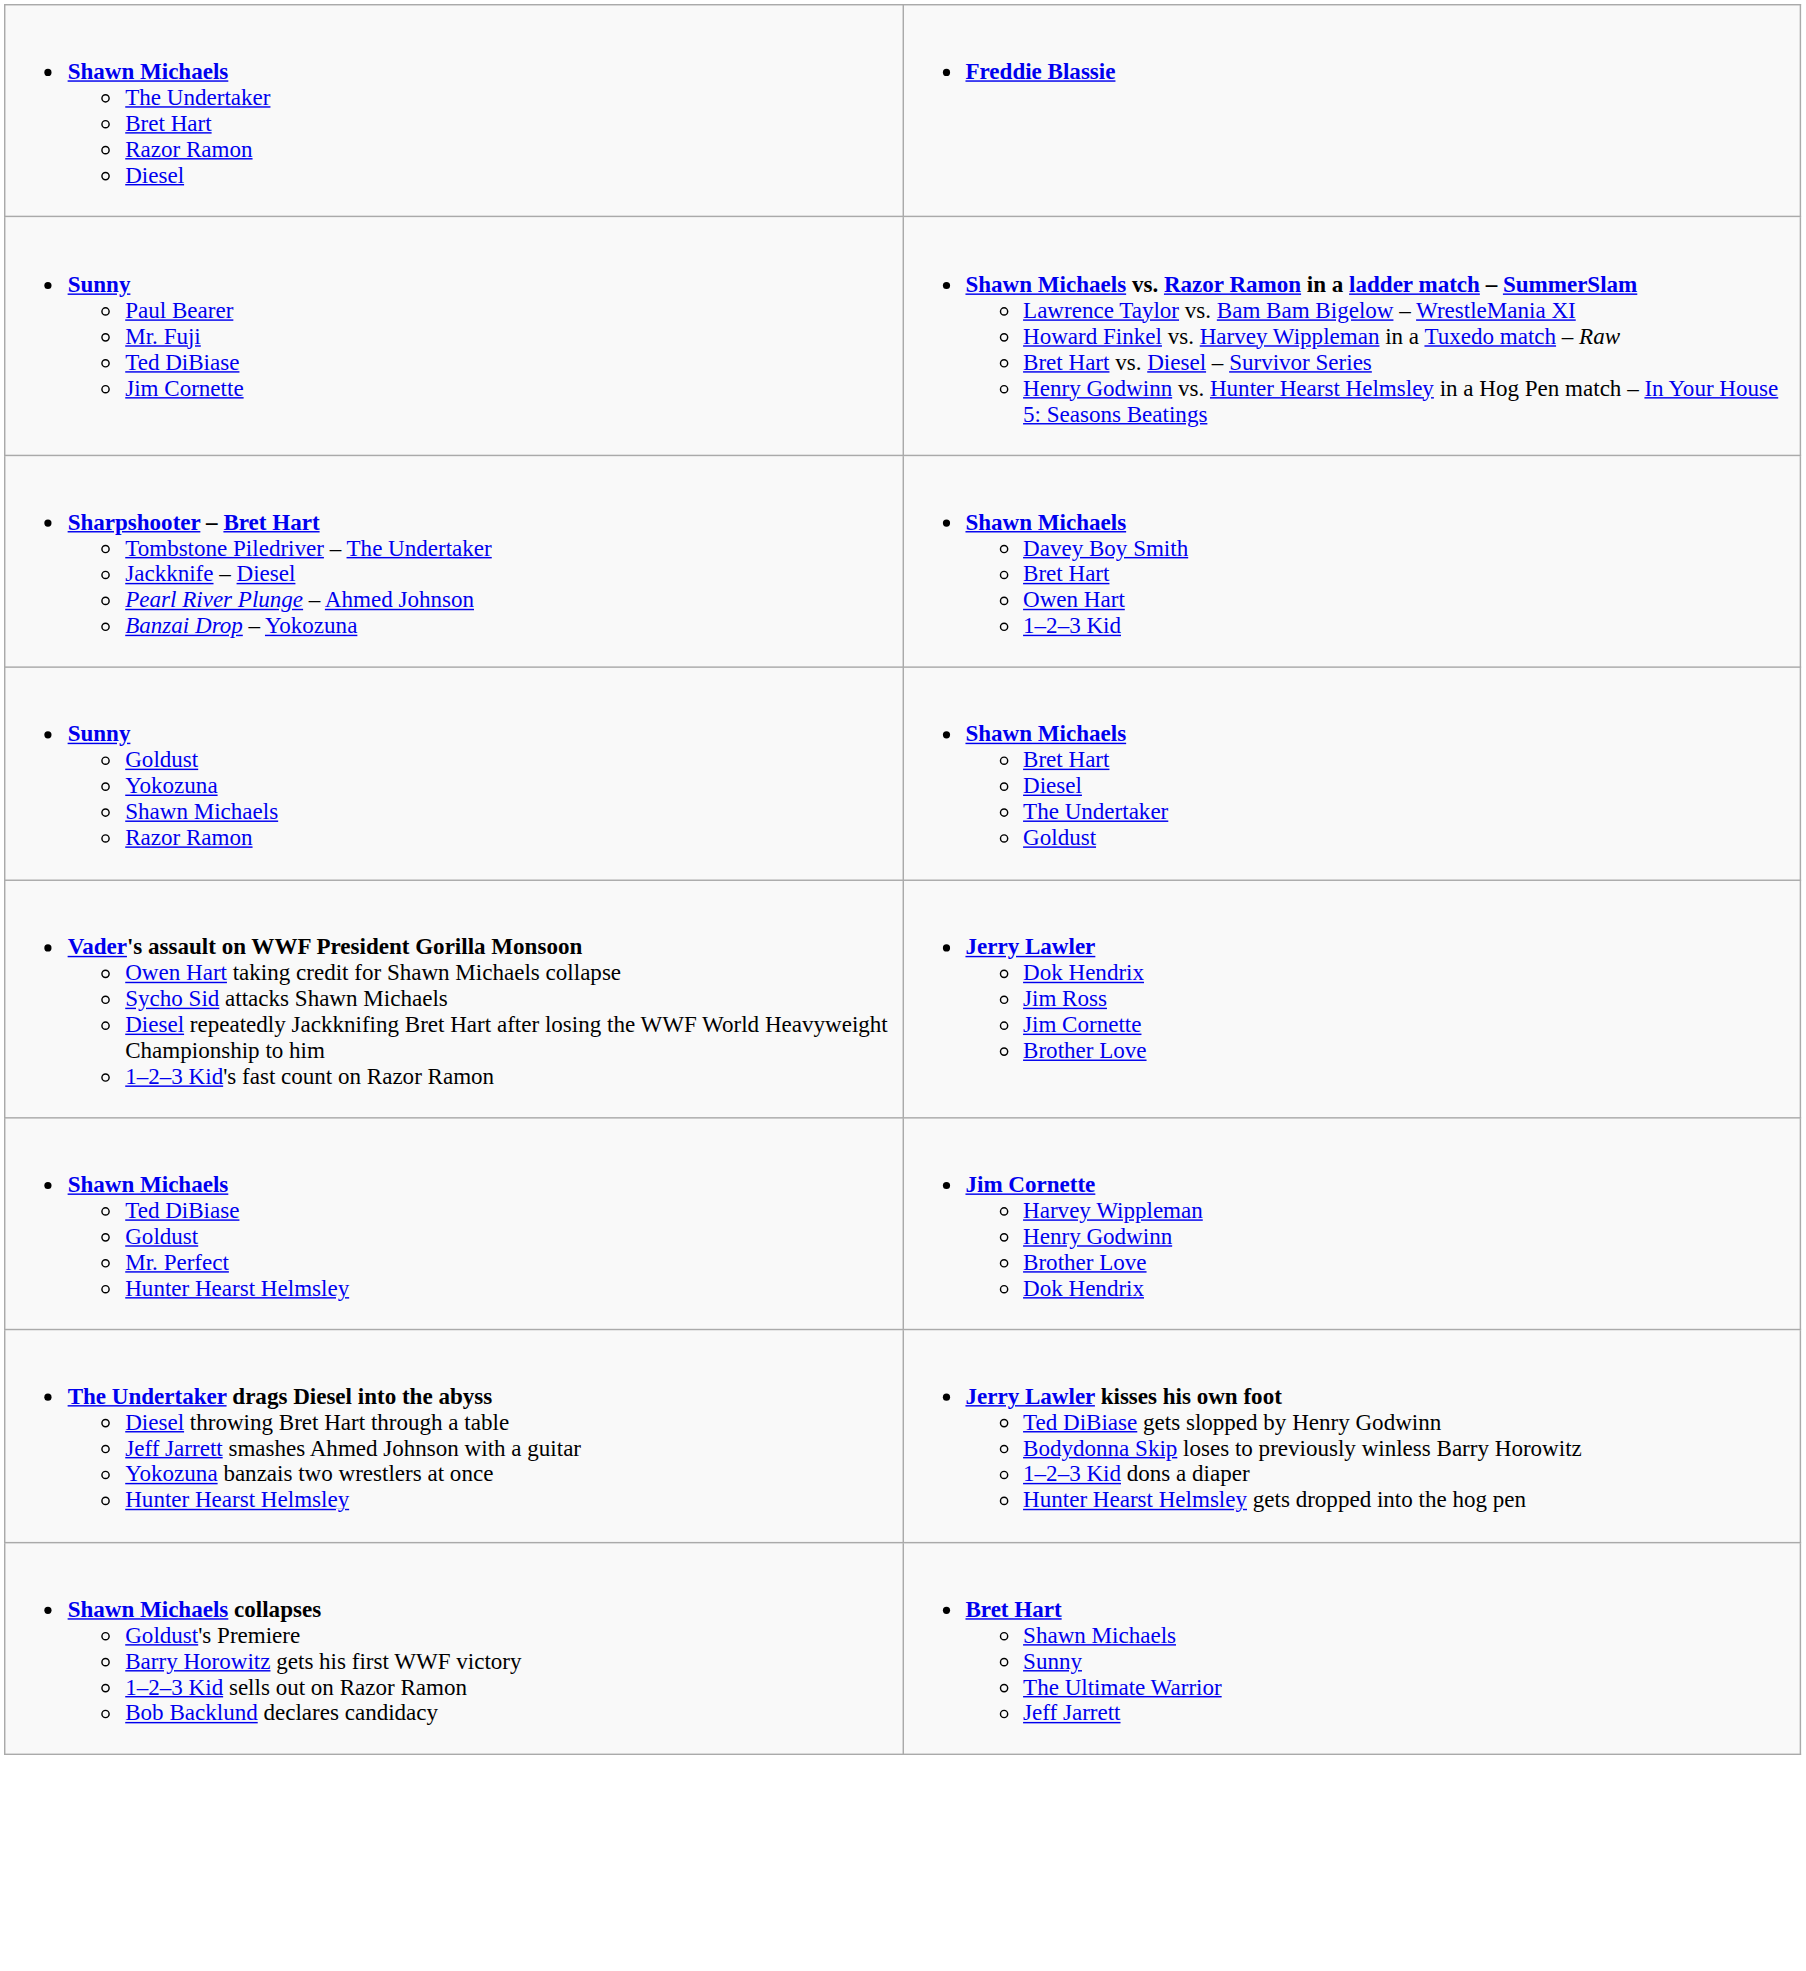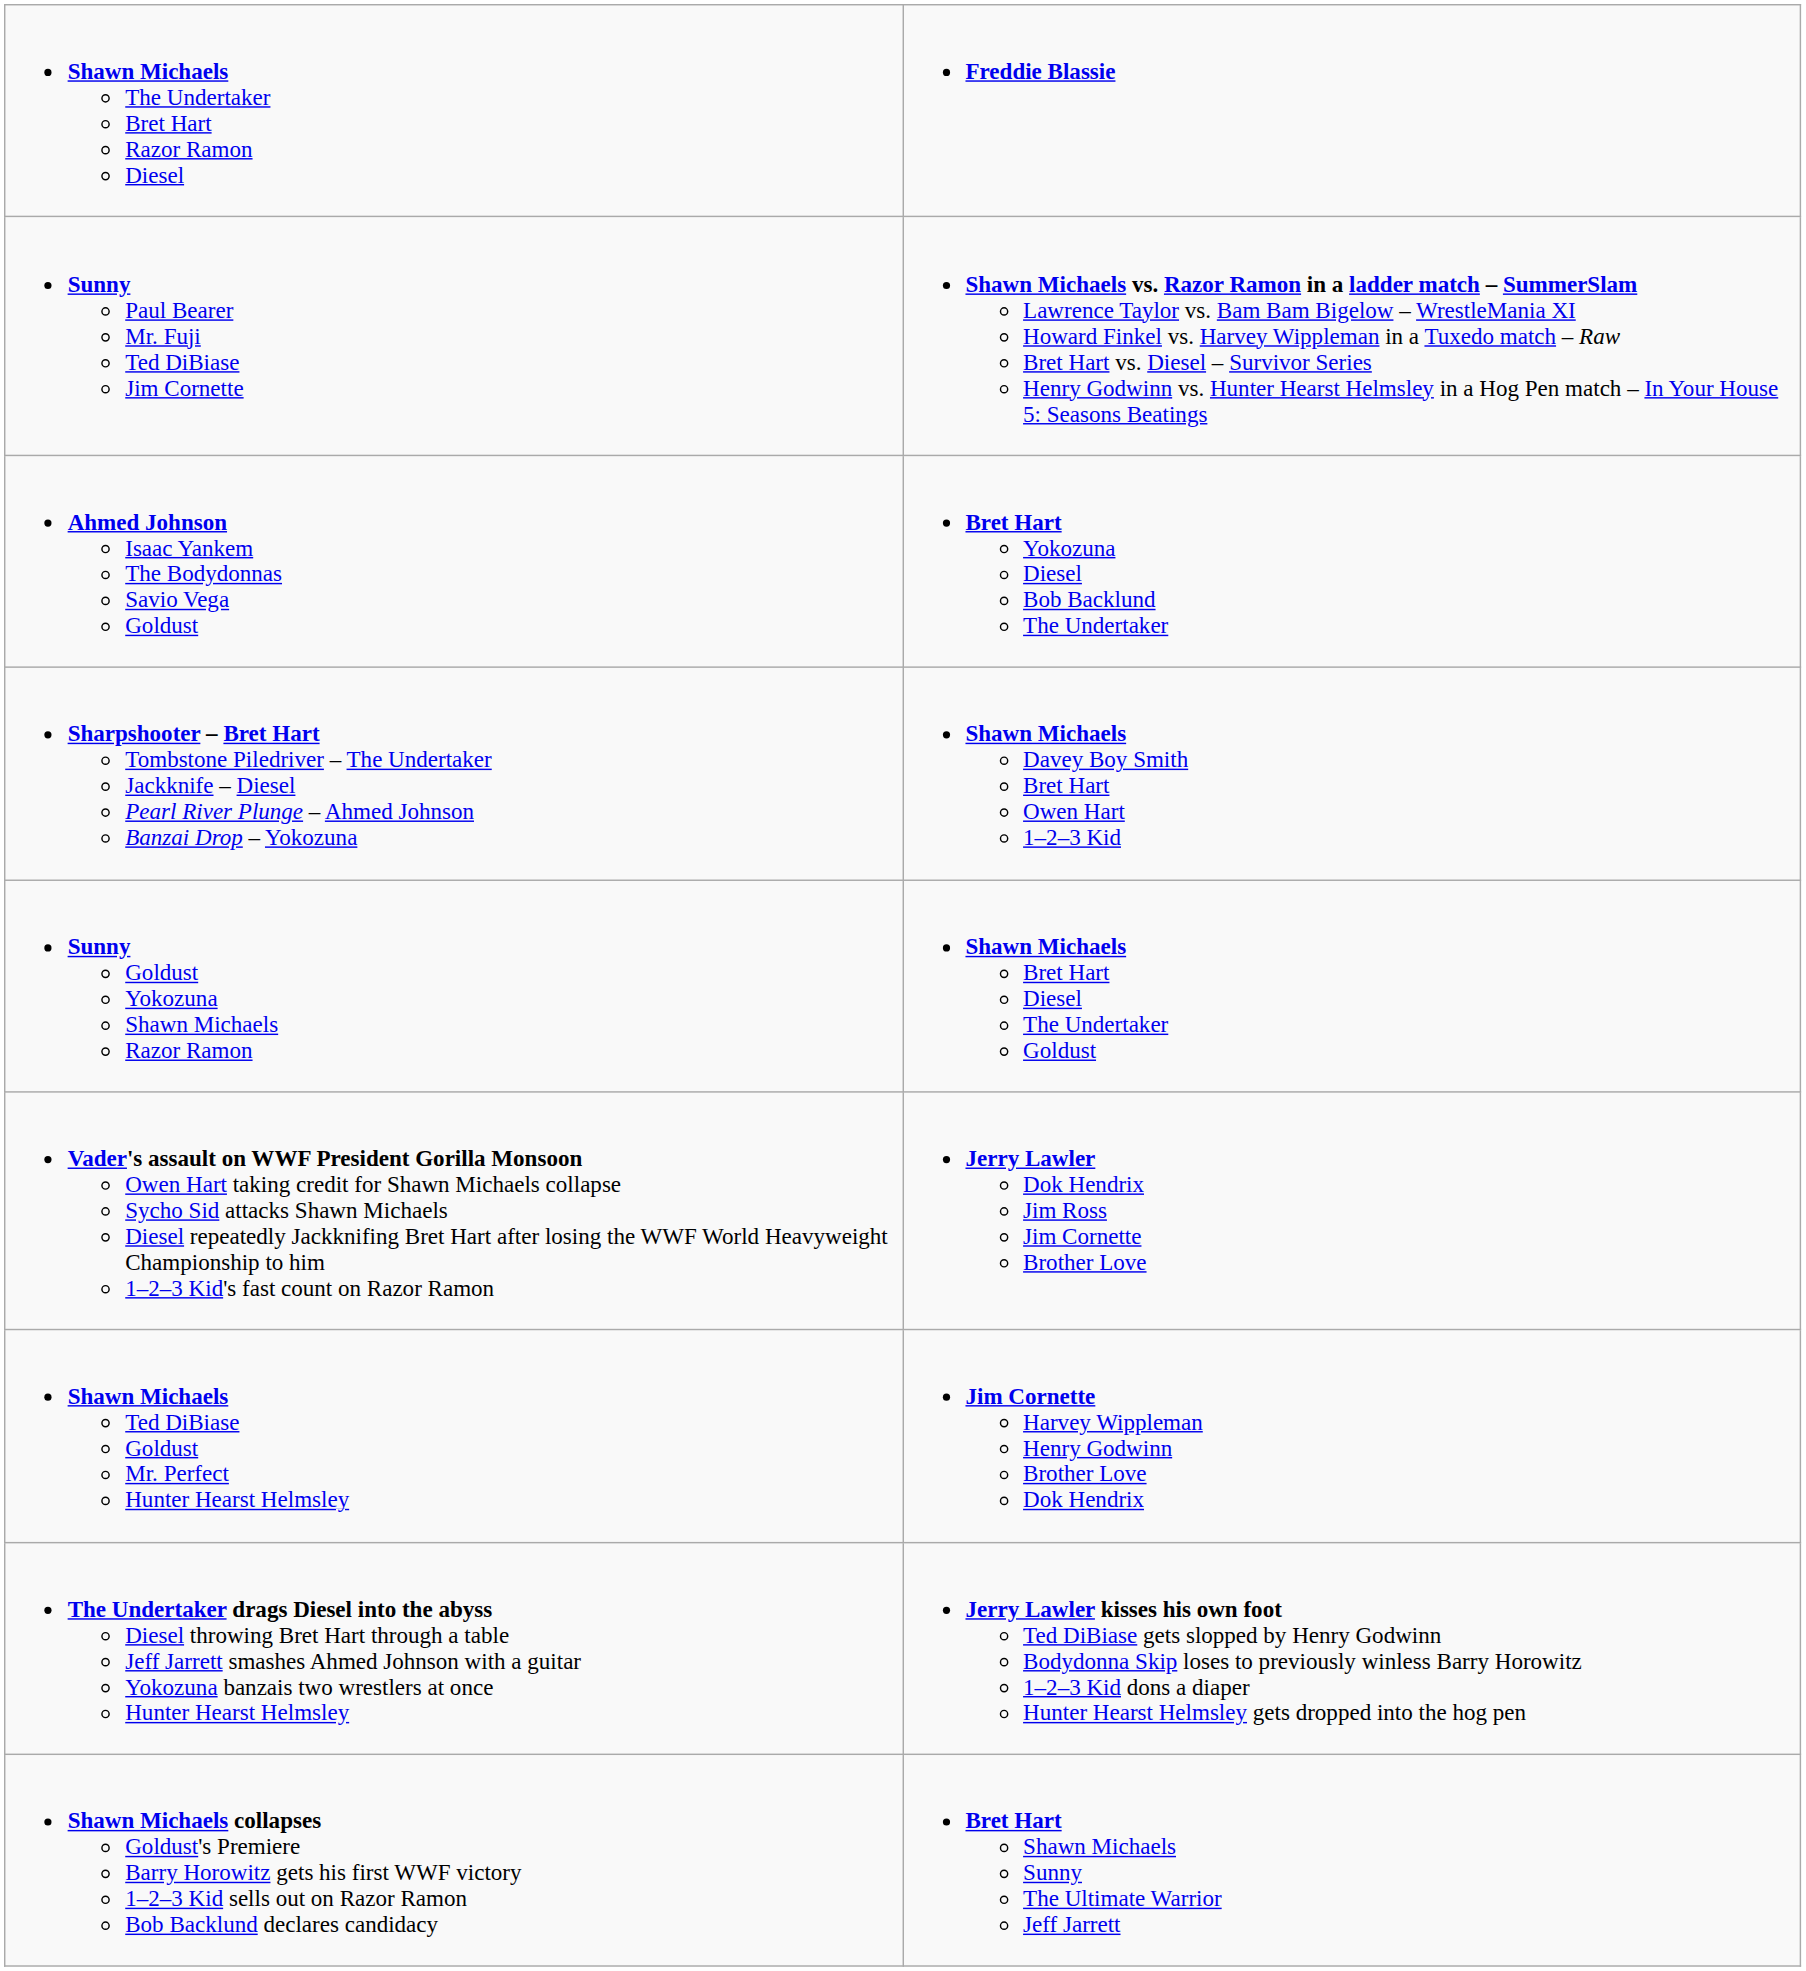+ row: Ahmed Johnson Isaac Yankem The Bodydonnas Savio Vega Goldust | Bret Hart Yokozuna Diesel Bob Backlund The Undertaker
